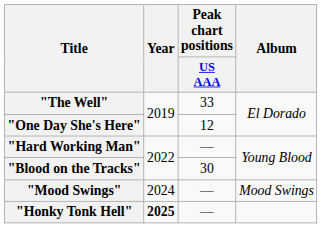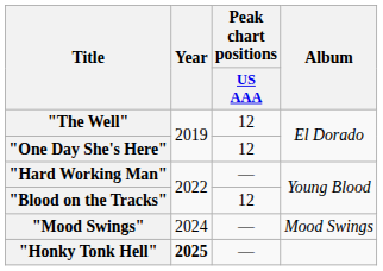"The Well" | Peak chart positions / US AAA: 33 -> 12
"Blood on the Tracks" | Peak chart positions / US AAA: 30 -> 12
